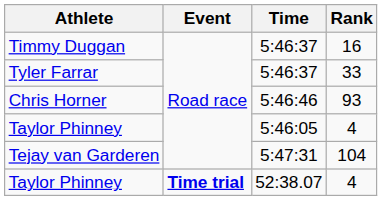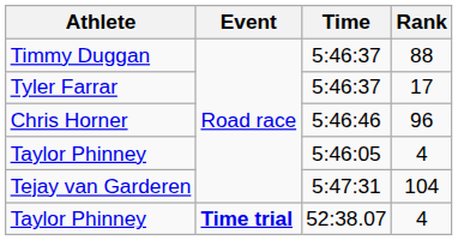Timmy Duggan | Rank: 16 -> 88
Tyler Farrar | Rank: 33 -> 17
Chris Horner | Rank: 93 -> 96
